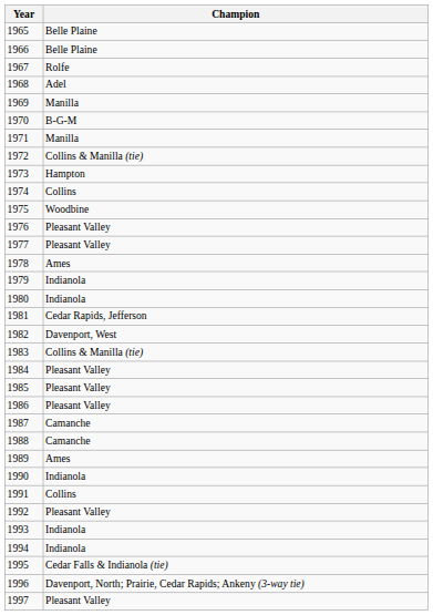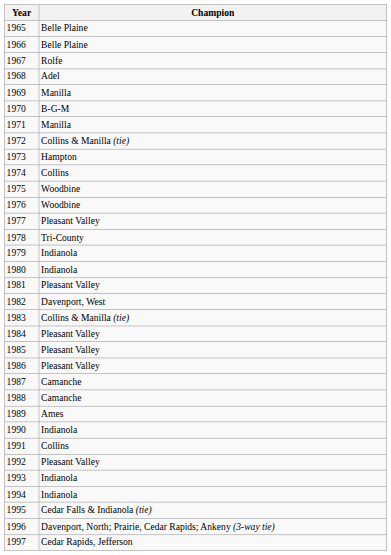1976 | Champion: Pleasant Valley -> Woodbine
1978 | Champion: Ames -> Tri-County
1981 | Champion: Cedar Rapids, Jefferson -> Pleasant Valley
1997 | Champion: Pleasant Valley -> Cedar Rapids, Jefferson
